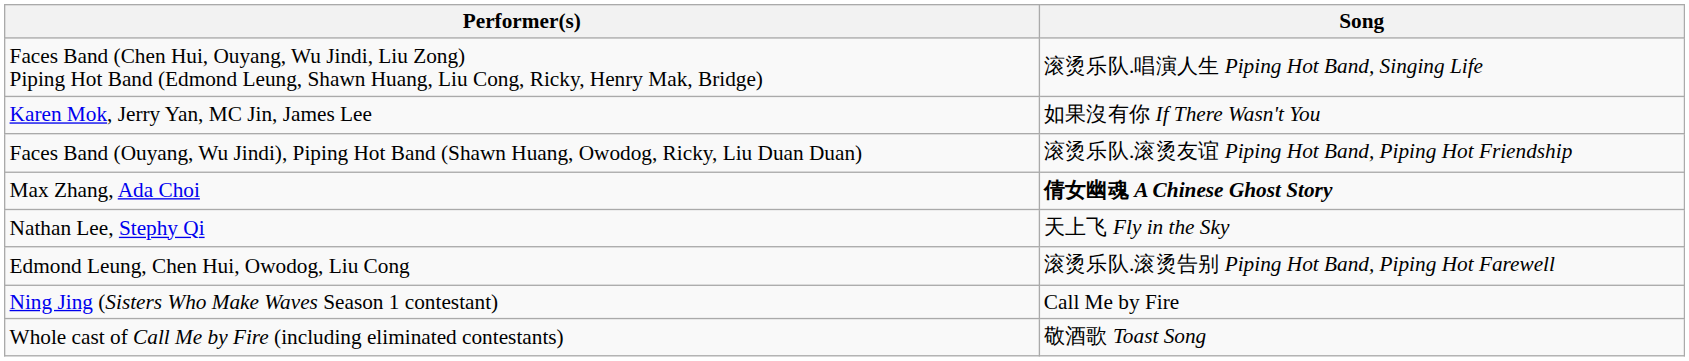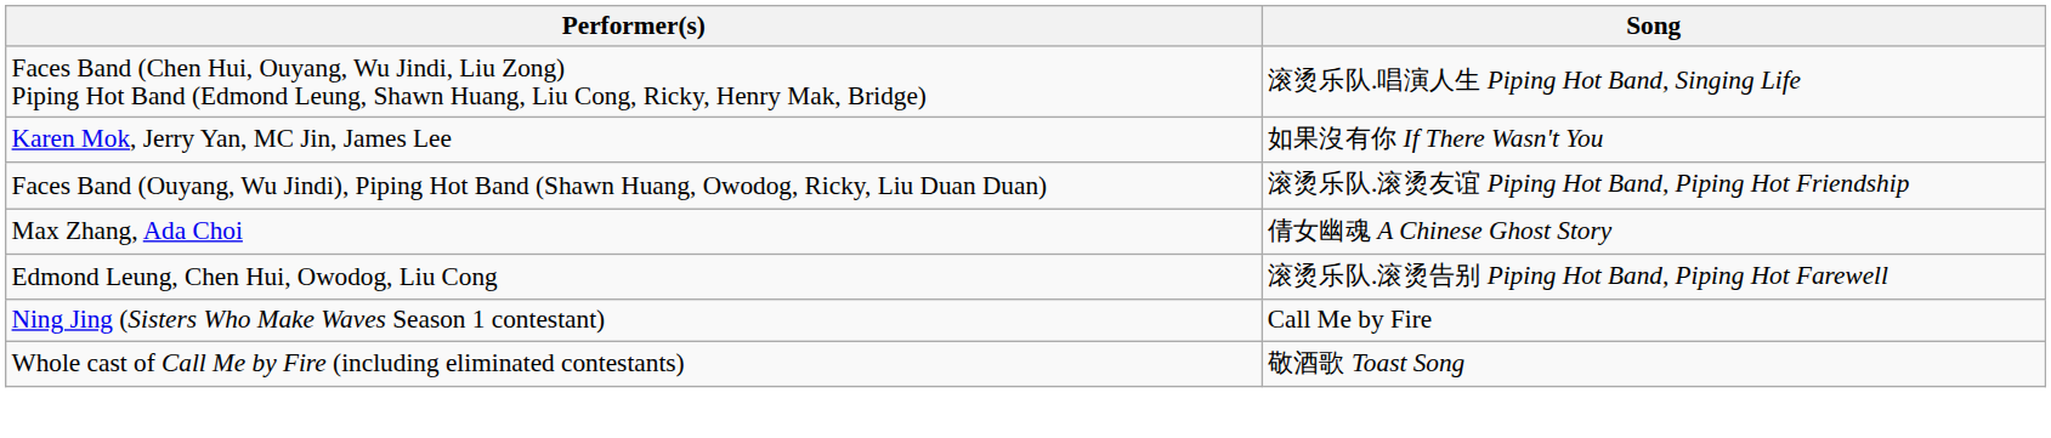Max Zhang, Ada Choi | Song: bold -> normal
- row: Nathan Lee, Stephy Qi | 天上飞 Fly in the Sky
